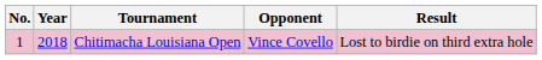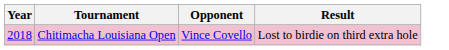- column: No. | 1
